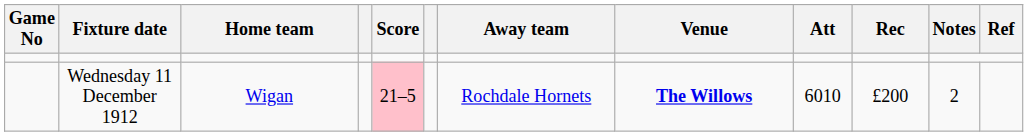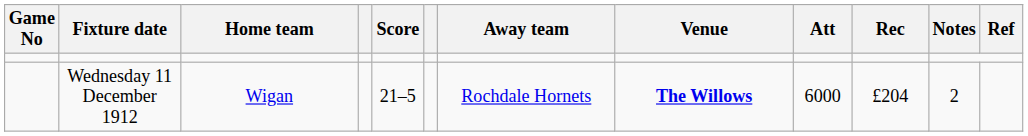Wednesday 11 December 1912 | Score: pink background -> no background
Wednesday 11 December 1912 | Att: 6010 -> 6000
Wednesday 11 December 1912 | Rec: £200 -> £204
